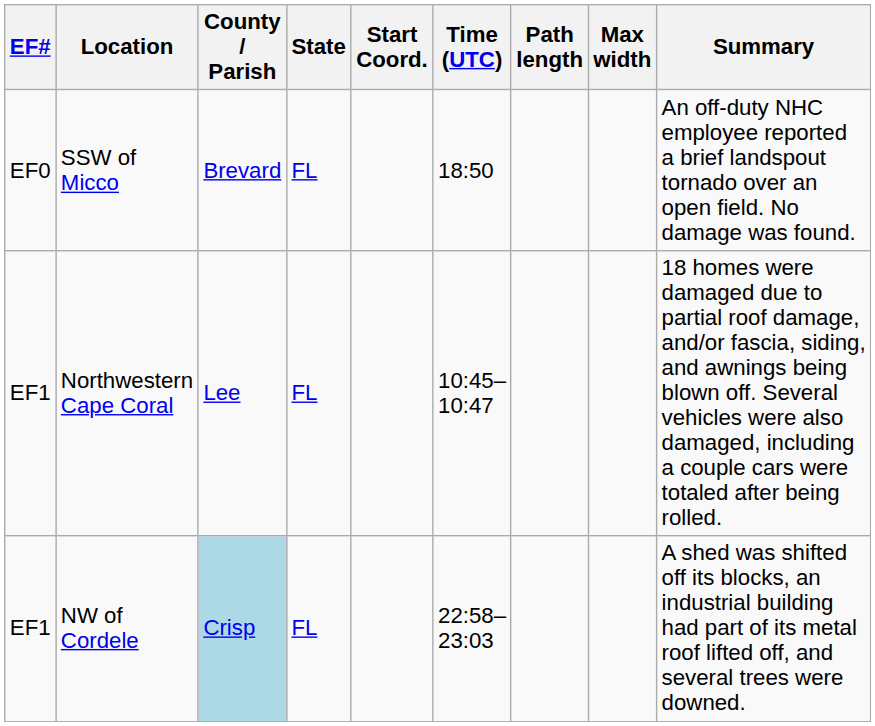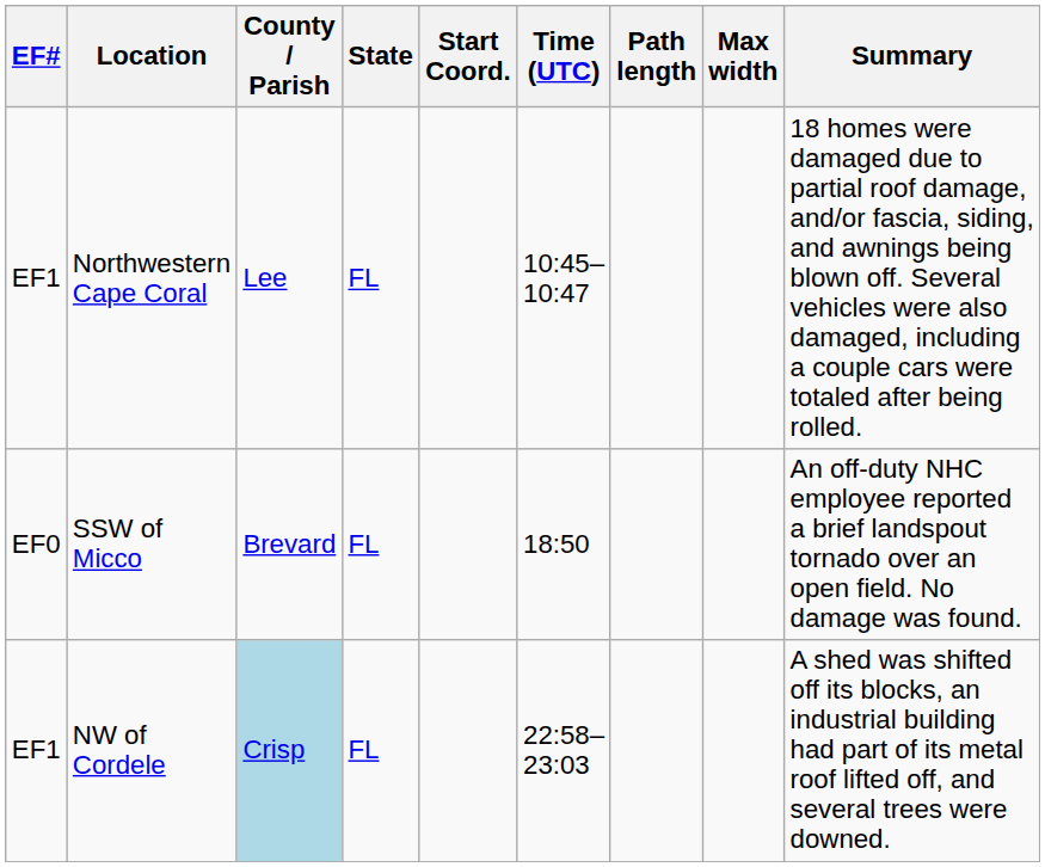rows swapped: Northwestern Cape Coral <-> SSW of Micco
